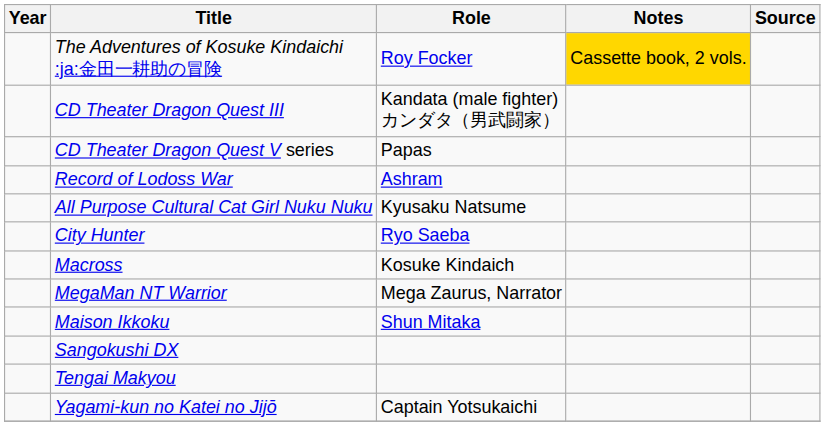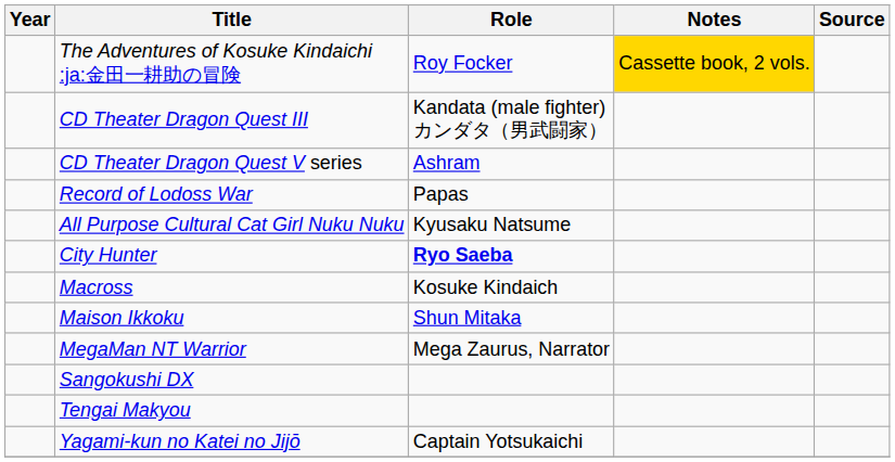CD Theater Dragon Quest V series | Role: Papas -> Ashram
Record of Lodoss War | Role: Ashram -> Papas
City Hunter | Role: normal -> bold
rows swapped: Maison Ikkoku <-> MegaMan NT Warrior
